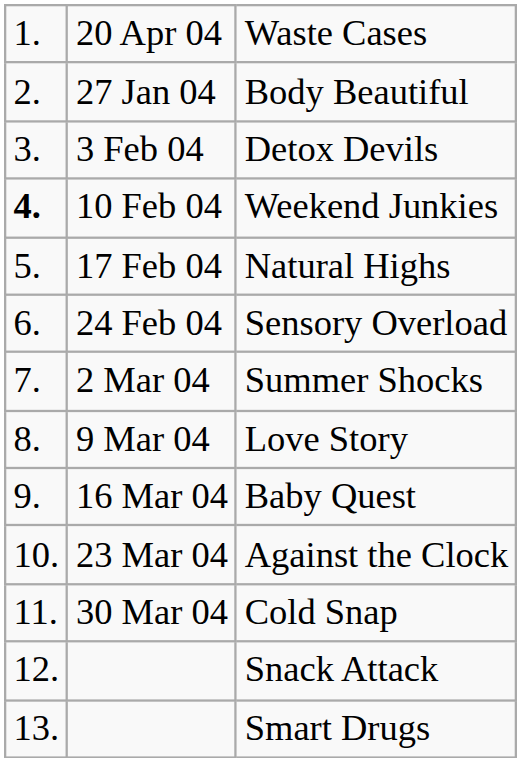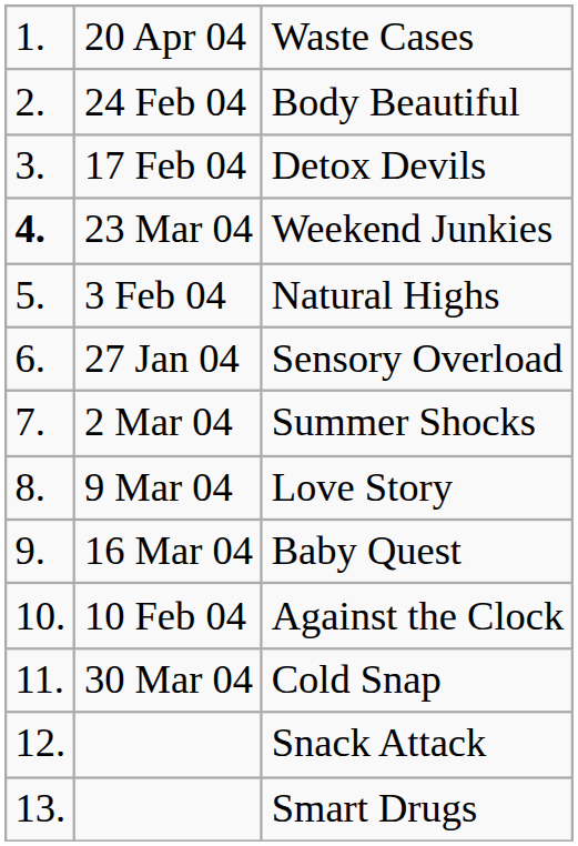Body Beautiful | column 2: 27 Jan 04 -> 24 Feb 04
Detox Devils | column 2: 3 Feb 04 -> 17 Feb 04
Weekend Junkies | column 2: 10 Feb 04 -> 23 Mar 04
Natural Highs | column 2: 17 Feb 04 -> 3 Feb 04
Sensory Overload | column 2: 24 Feb 04 -> 27 Jan 04
Against the Clock | column 2: 23 Mar 04 -> 10 Feb 04
